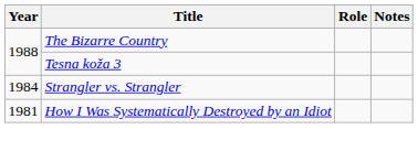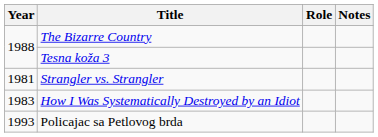Strangler vs. Strangler | Year: 1984 -> 1981
How I Was Systematically Destroyed by an Idiot | Year: 1981 -> 1983
+ row: 1993 | Policajac sa Petlovog brda
